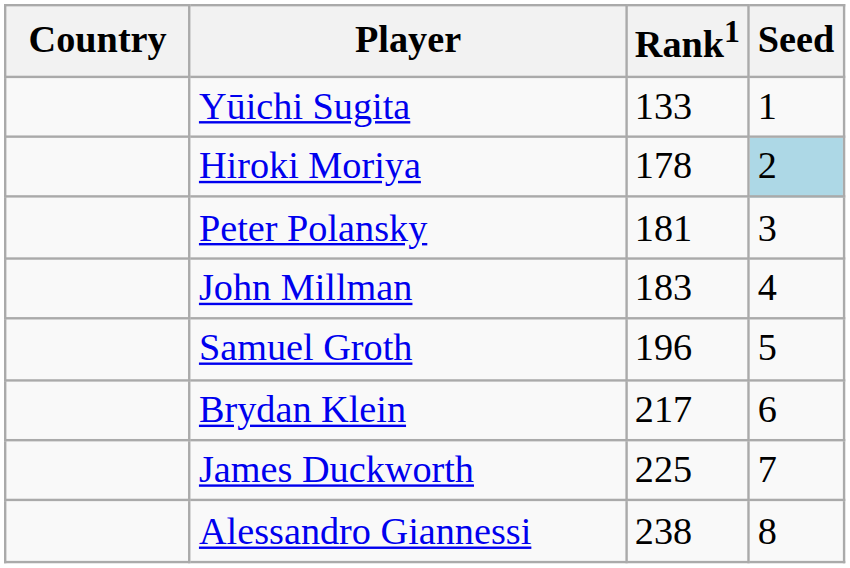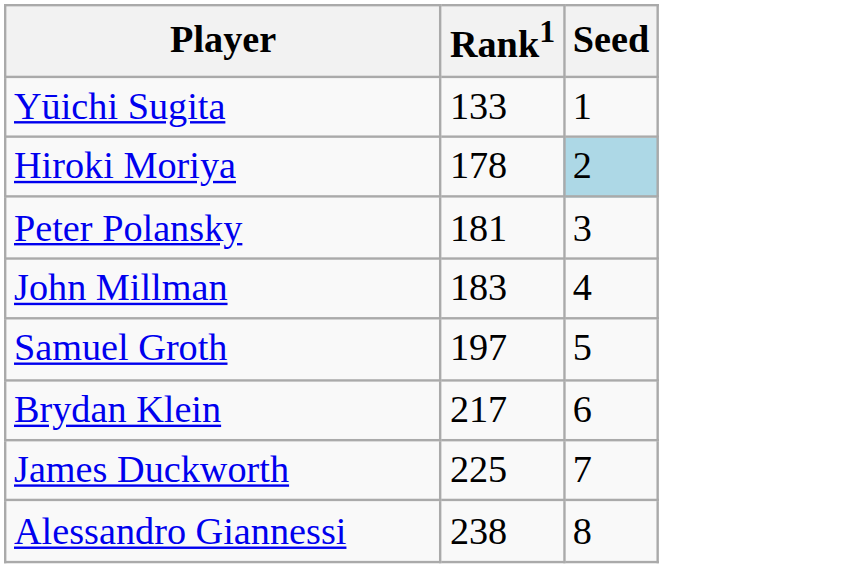- column: Country
Samuel Groth | Rank1: 196 -> 197
